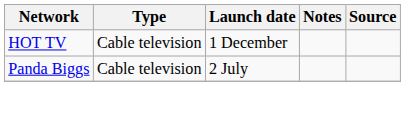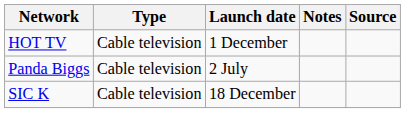+ row: SIC K | Cable television | 18 December
